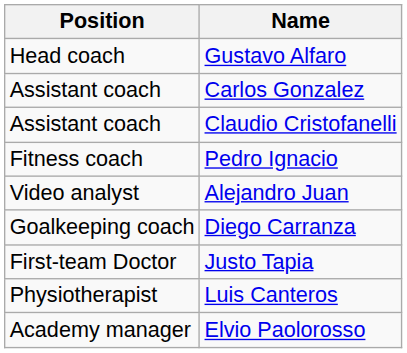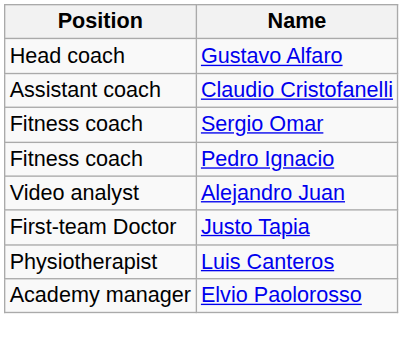- row: Assistant coach | Carlos Gonzalez
+ row: Fitness coach | Sergio Omar
- row: Goalkeeping coach | Diego Carranza
